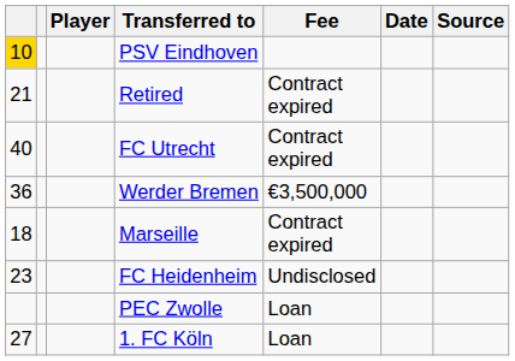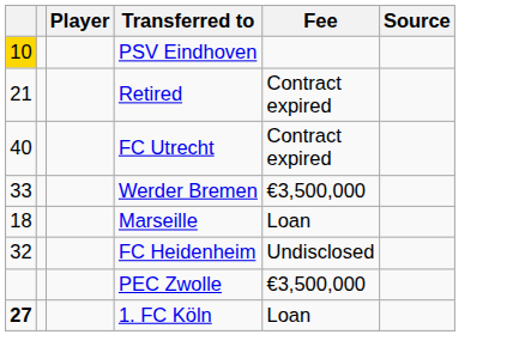- column: Date
Werder Bremen | column 1: 36 -> 33
Marseille | Fee: Contract expired -> Loan
FC Heidenheim | column 1: 23 -> 32
PEC Zwolle | Fee: Loan -> €3,500,000
1. FC Köln | column 1: normal -> bold
